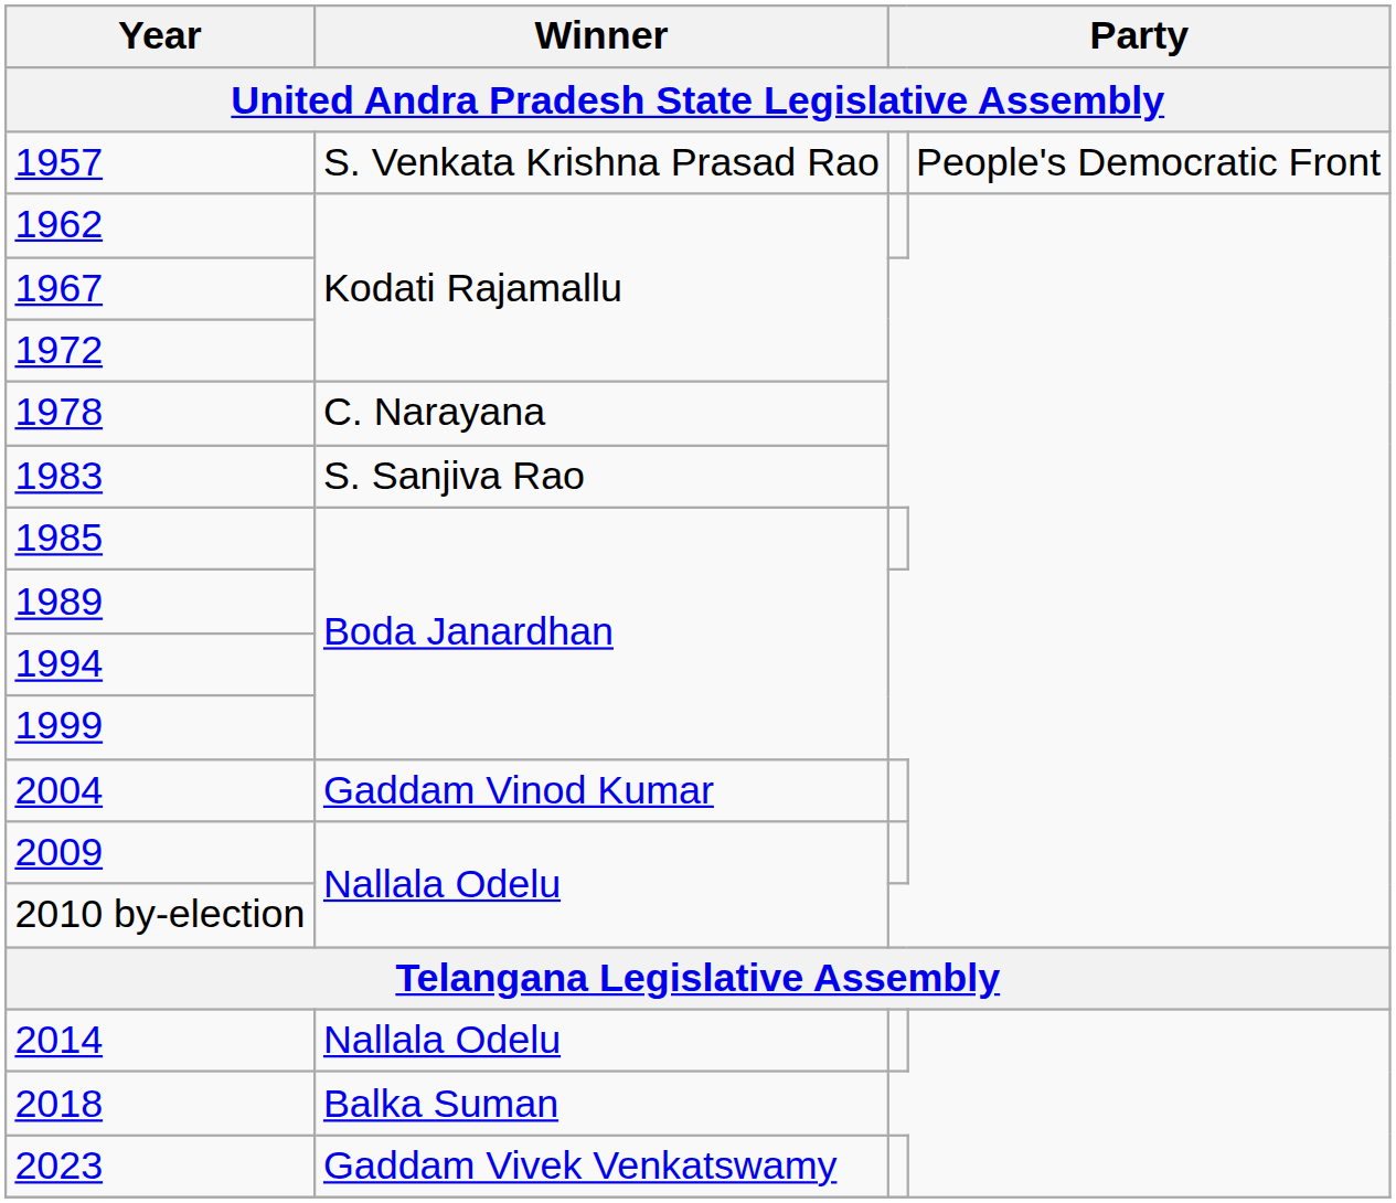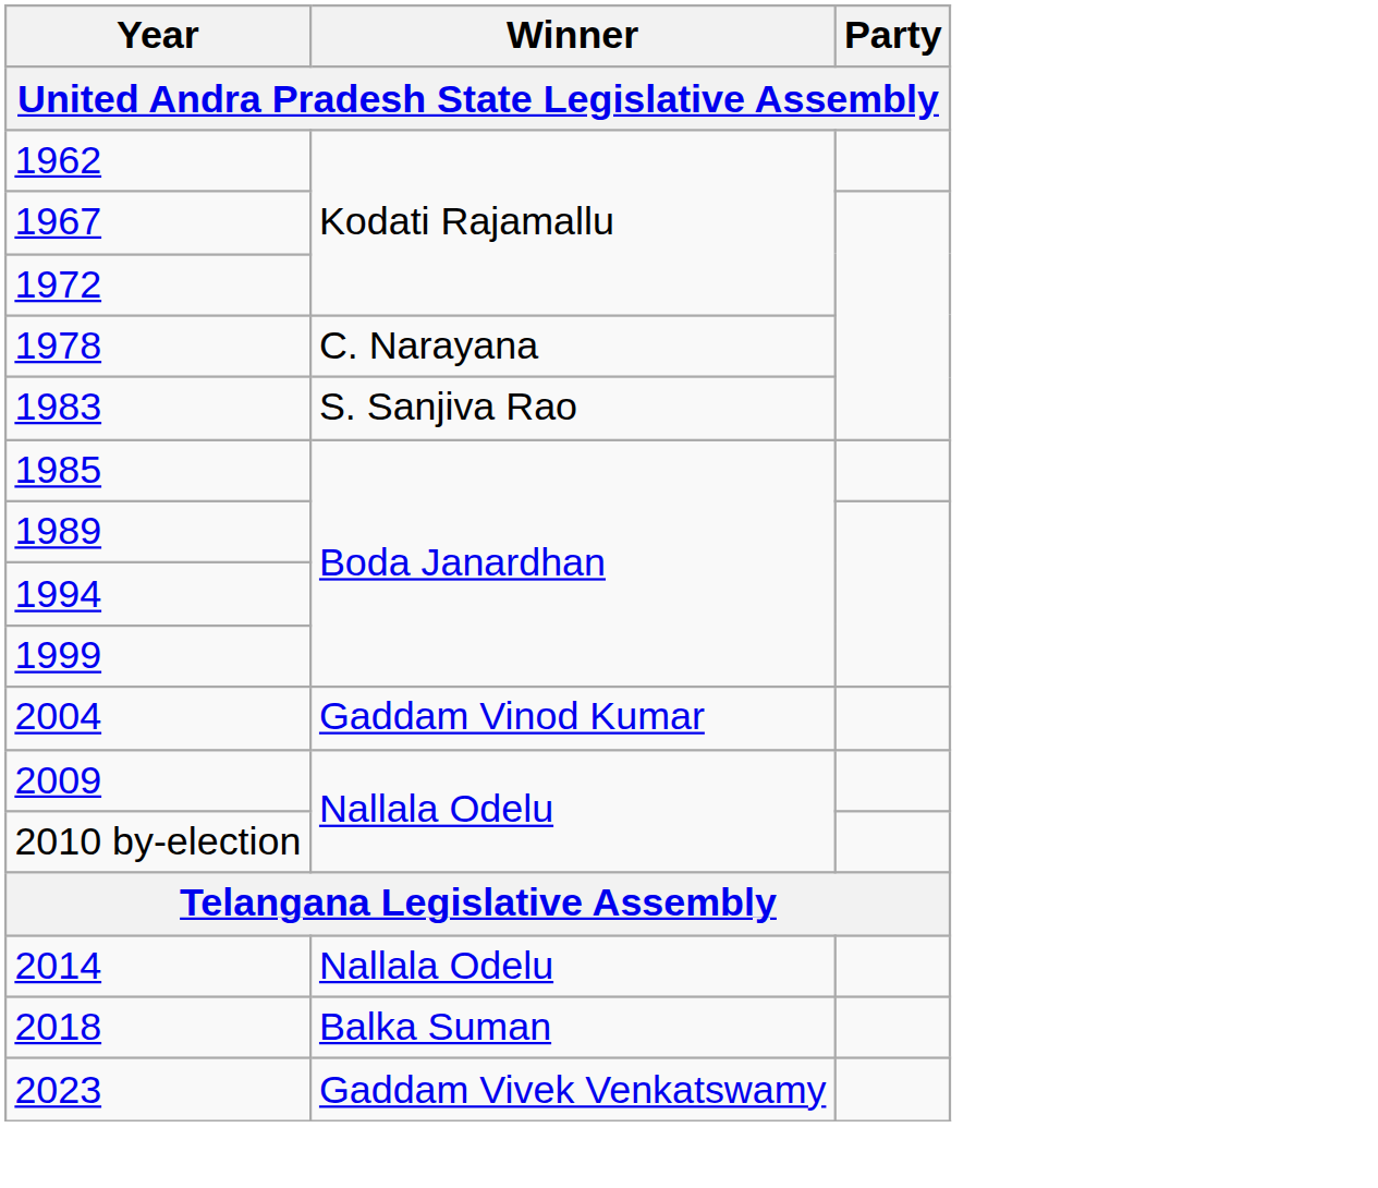- row: 1957 | S. Venkata Krishna Prasad Rao | People's Democratic Front
